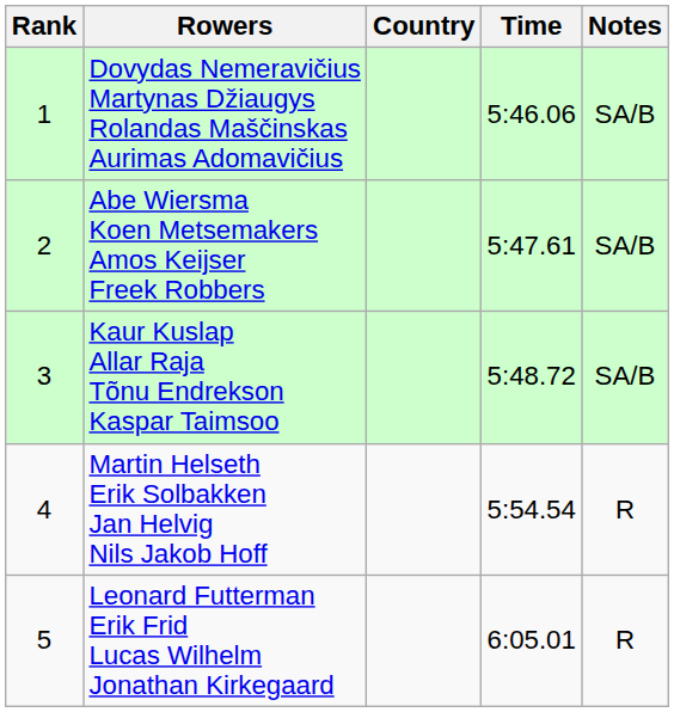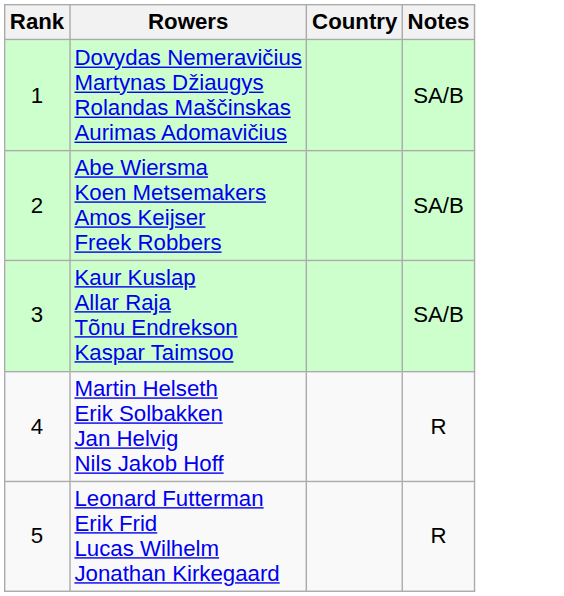- column: Time | 5:46.06 | 5:47.61 | 5:48.72 | 5:54.54 | 6:05.01
